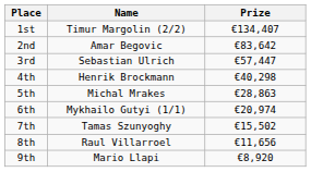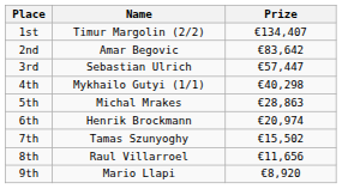4th | Name: Henrik Brockmann -> Mykhailo Gutyi (1/1)
6th | Name: Mykhailo Gutyi (1/1) -> Henrik Brockmann
